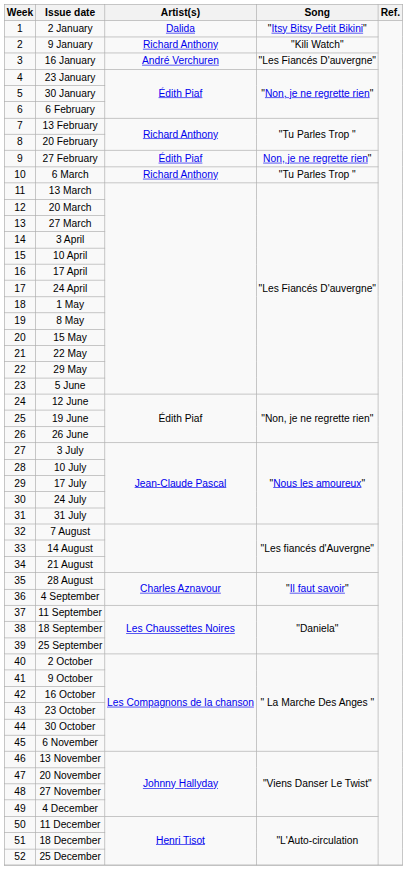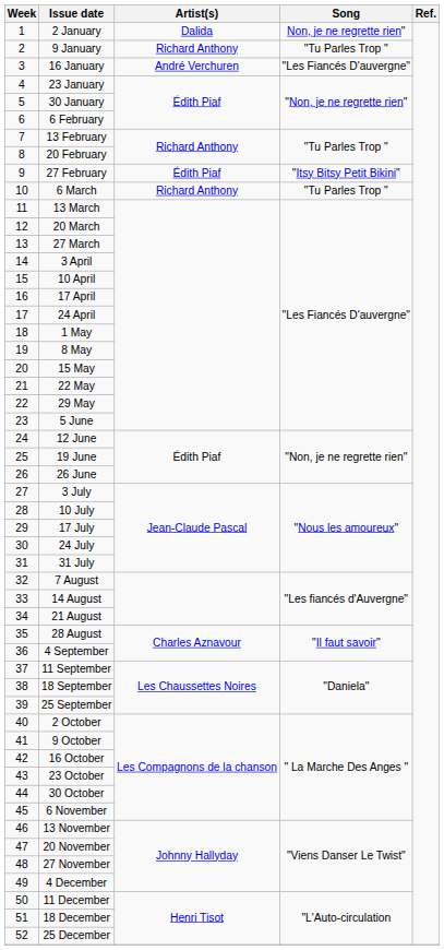2 January | Song: "Itsy Bitsy Petit Bikini" -> Non, je ne regrette rien"
9 January | Song: "Kili Watch" -> "Tu Parles Trop "
27 February | Song: Non, je ne regrette rien" -> "Itsy Bitsy Petit Bikini"
